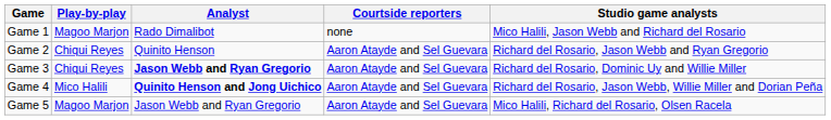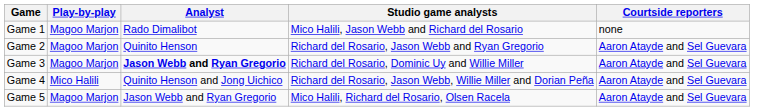columns swapped: Courtside reporters <-> Studio game analysts
Game 2 | Play-by-play: Chiqui Reyes -> Magoo Marjon
Game 3 | Play-by-play: Chiqui Reyes -> Magoo Marjon
Game 4 | Analyst: bold -> normal
